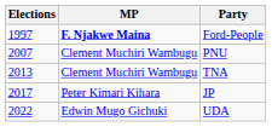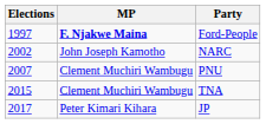+ row: 2002 | John Joseph Kamotho | NARC
TNA | Elections: 2013 -> 2015
- row: 2022 | Edwin Mugo Gichuki | UDA
